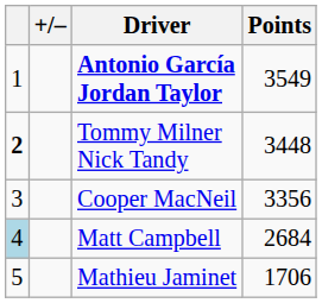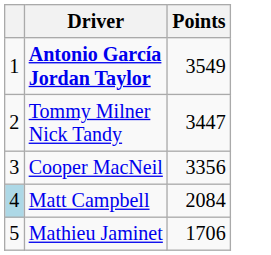- column: +/–
Tommy Milner Nick Tandy | column 1: bold -> normal
Tommy Milner Nick Tandy | Points: 3448 -> 3447
Matt Campbell | Points: 2684 -> 2084
